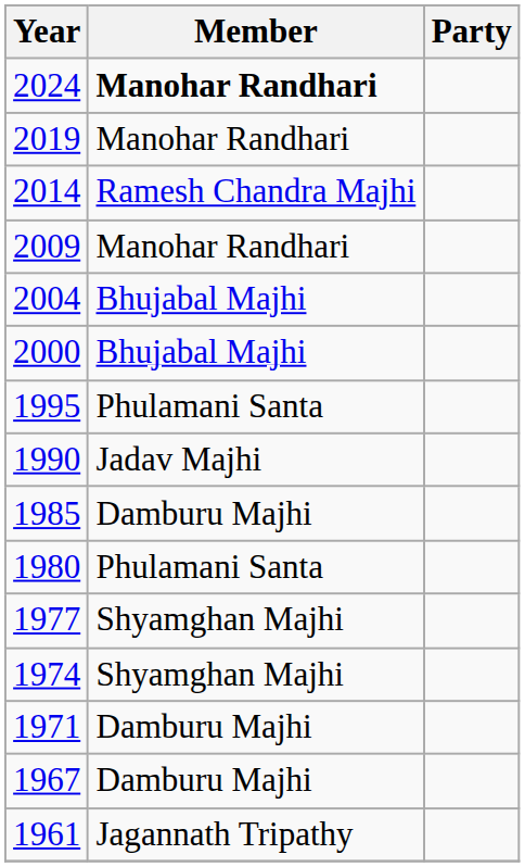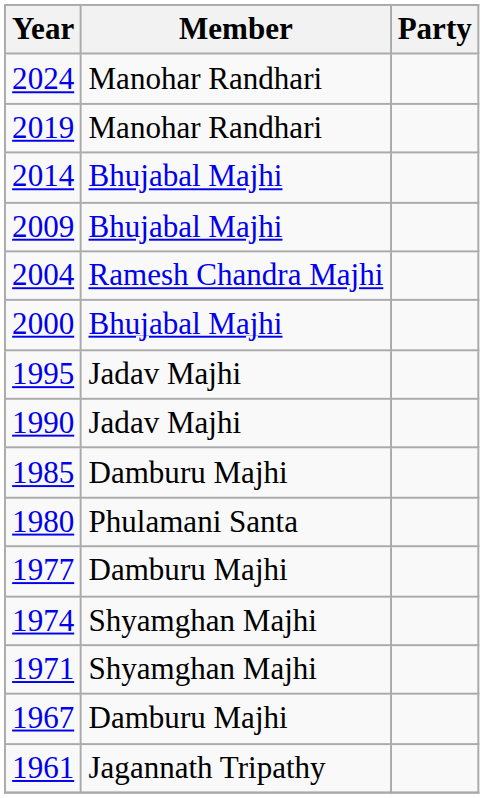2024 | Member: bold -> normal
2014 | Member: Ramesh Chandra Majhi -> Bhujabal Majhi
2009 | Member: Manohar Randhari -> Bhujabal Majhi
2004 | Member: Bhujabal Majhi -> Ramesh Chandra Majhi
1995 | Member: Phulamani Santa -> Jadav Majhi
1977 | Member: Shyamghan Majhi -> Damburu Majhi
1971 | Member: Damburu Majhi -> Shyamghan Majhi
